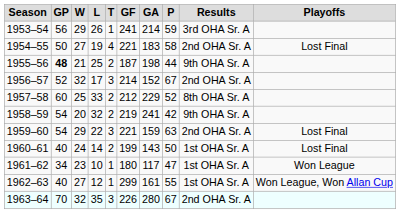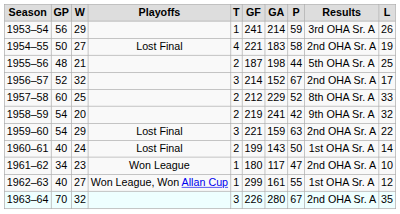columns swapped: L <-> Playoffs
1955–56 | GP: bold -> normal
1955–56 | Results: 9th OHA Sr. A -> 5th OHA Sr. A
1961–62 | Results: 1st OHA Sr. A -> 2nd OHA Sr. A
